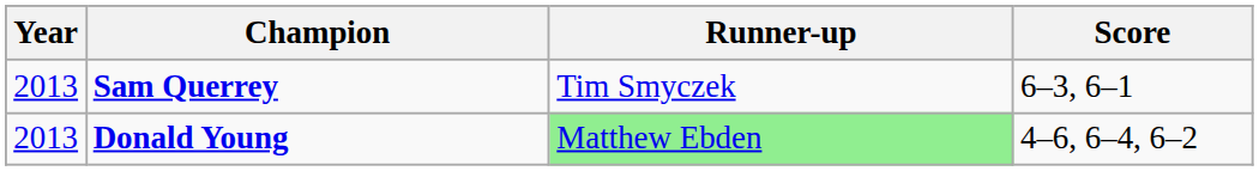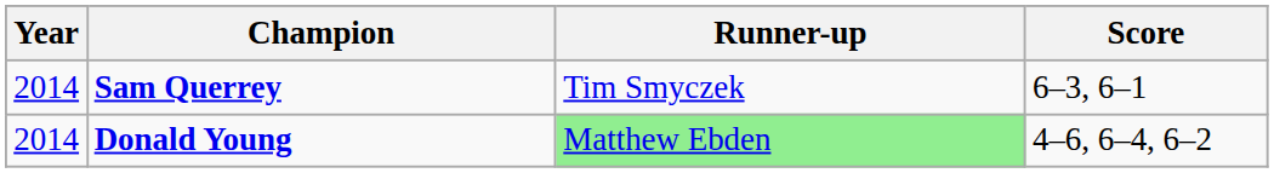Sam Querrey | Year: 2013 -> 2014
Donald Young | Year: 2013 -> 2014
